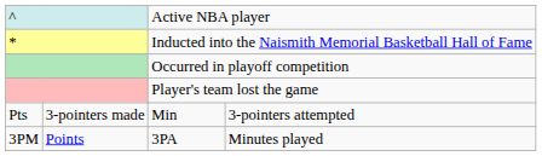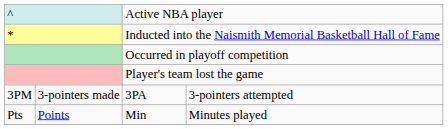3-pointers made | column 1: Pts -> 3PM
3-pointers made | column 5: Min -> 3PA
Points | column 1: 3PM -> Pts
Points | column 5: 3PA -> Min
